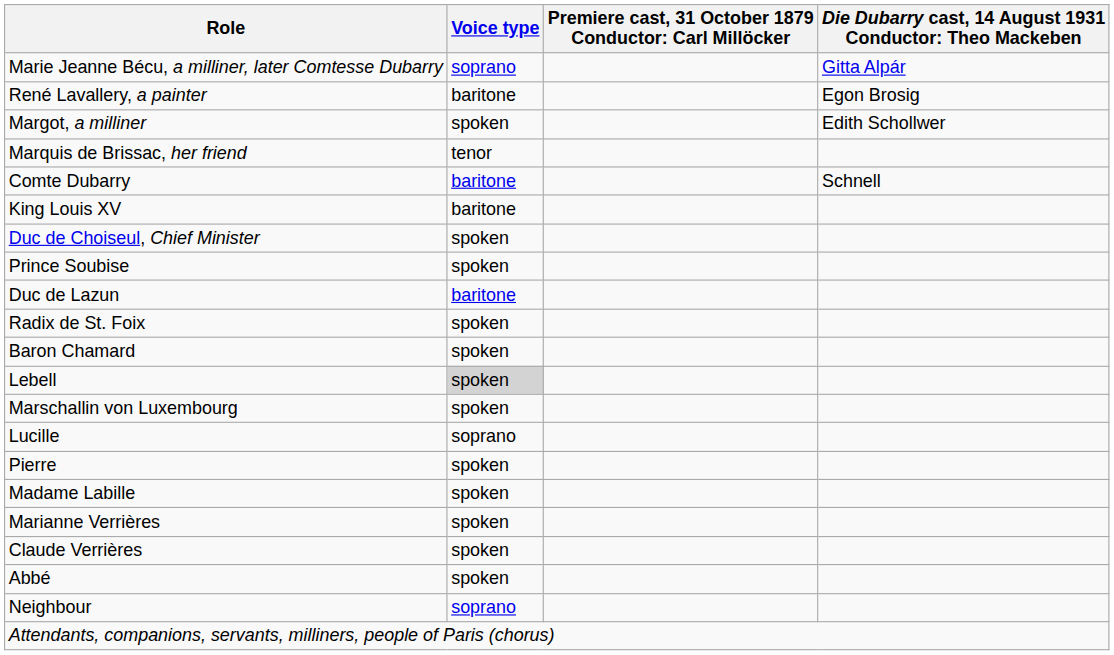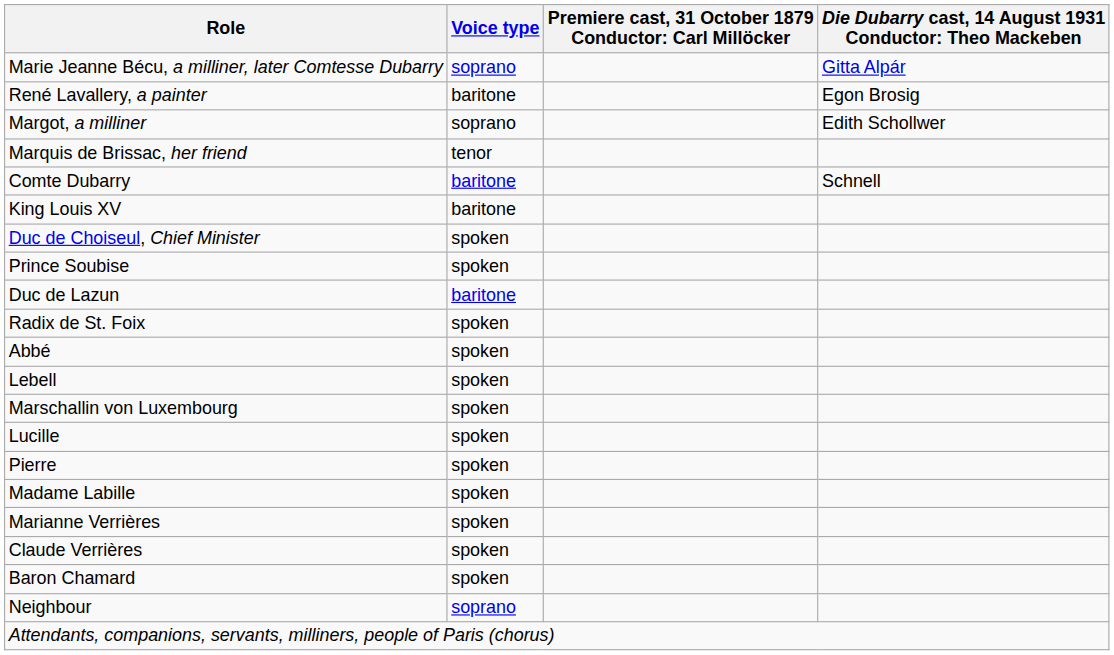Margot, a milliner | Voice type: spoken -> soprano
rows swapped: Baron Chamard <-> Abbé
Lebell | Voice type: lightgrey background -> no background
Lucille | Voice type: soprano -> spoken
